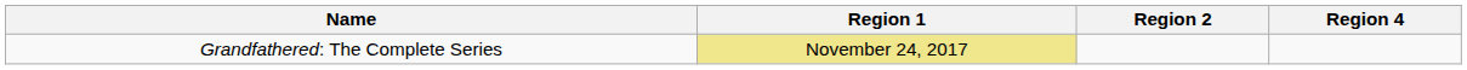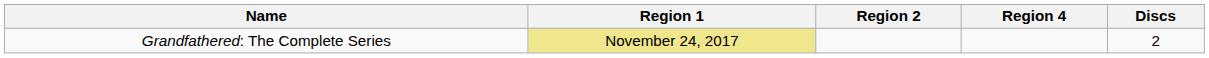+ column: Discs | 2
